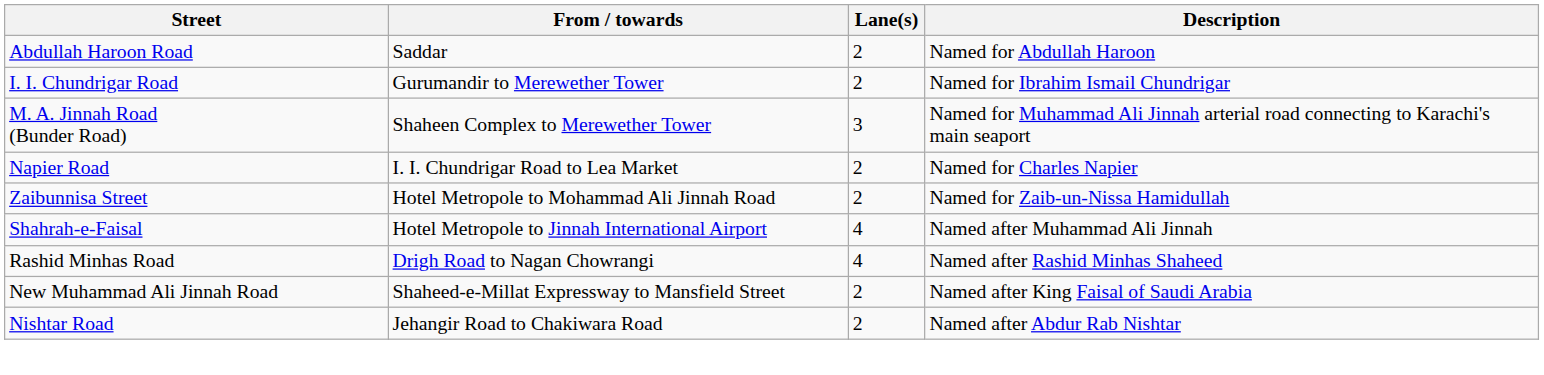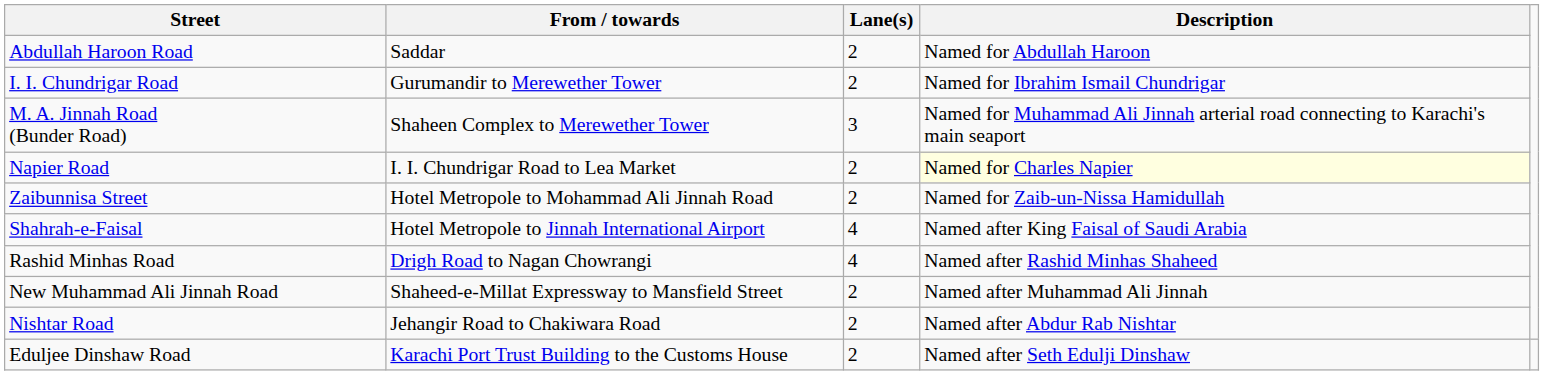Napier Road | Description: no background -> lightyellow background
Shahrah-e-Faisal | Description: Named after Muhammad Ali Jinnah -> Named after King Faisal of Saudi Arabia
New Muhammad Ali Jinnah Road | Description: Named after King Faisal of Saudi Arabia -> Named after Muhammad Ali Jinnah
+ row: Eduljee Dinshaw Road | Karachi Port Trust Building to the Customs House | 2 | Named after Seth Edulji Dinshaw
